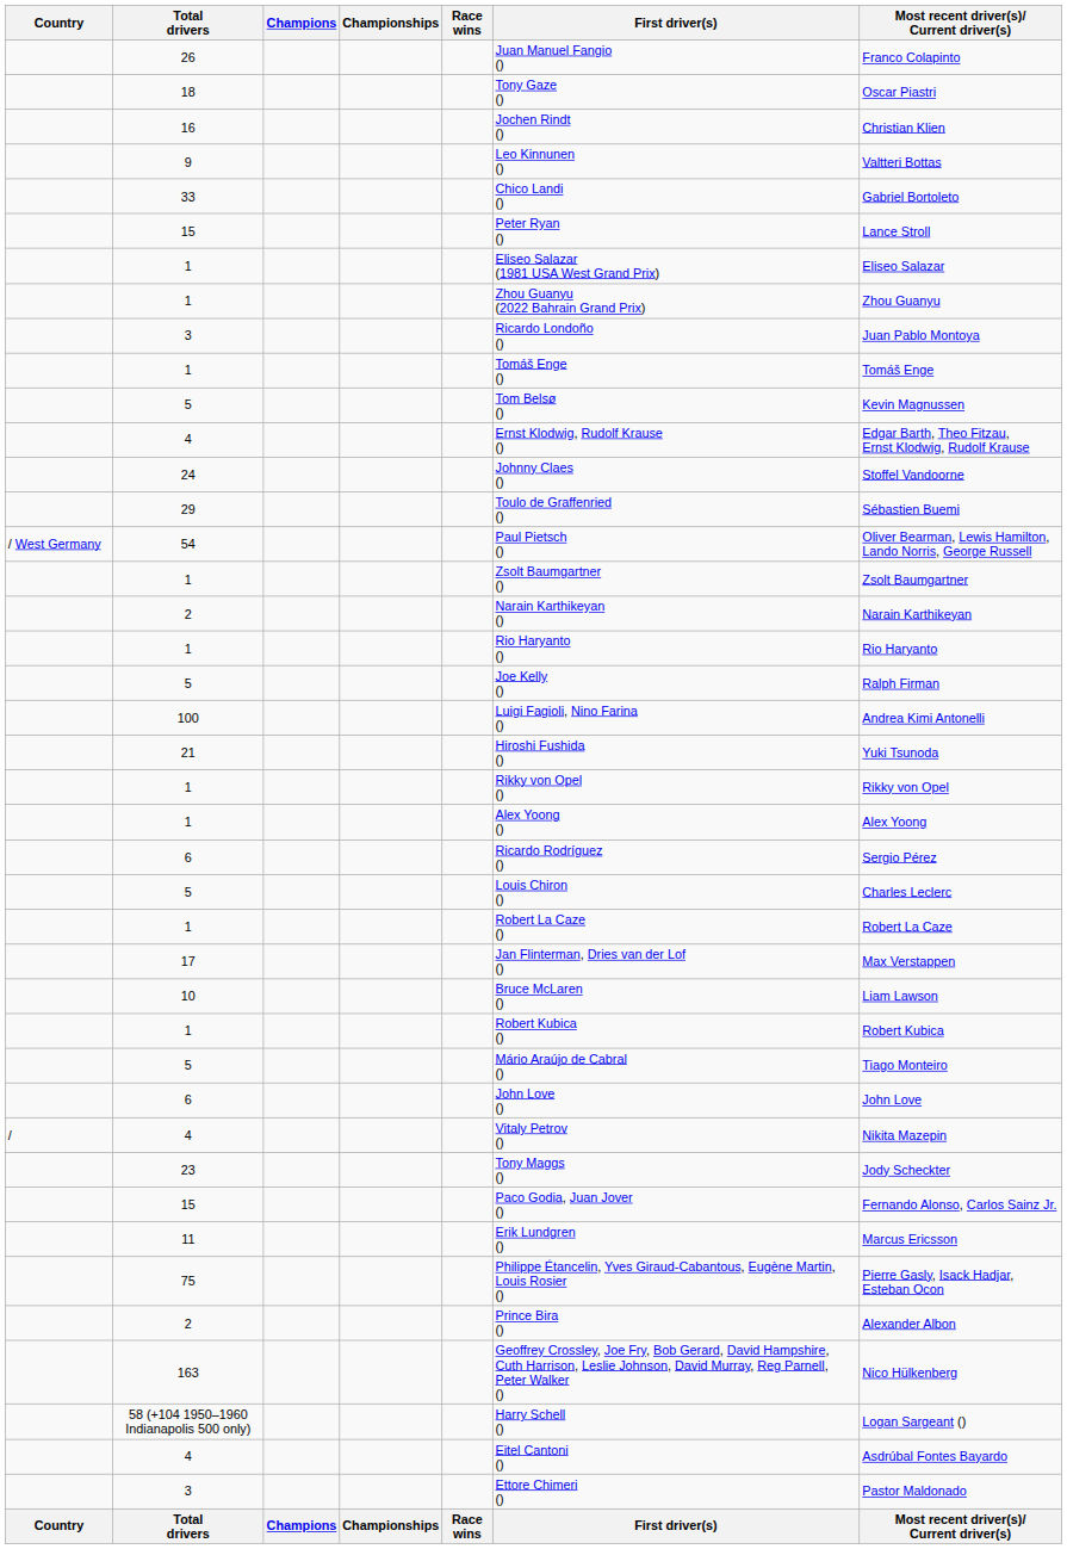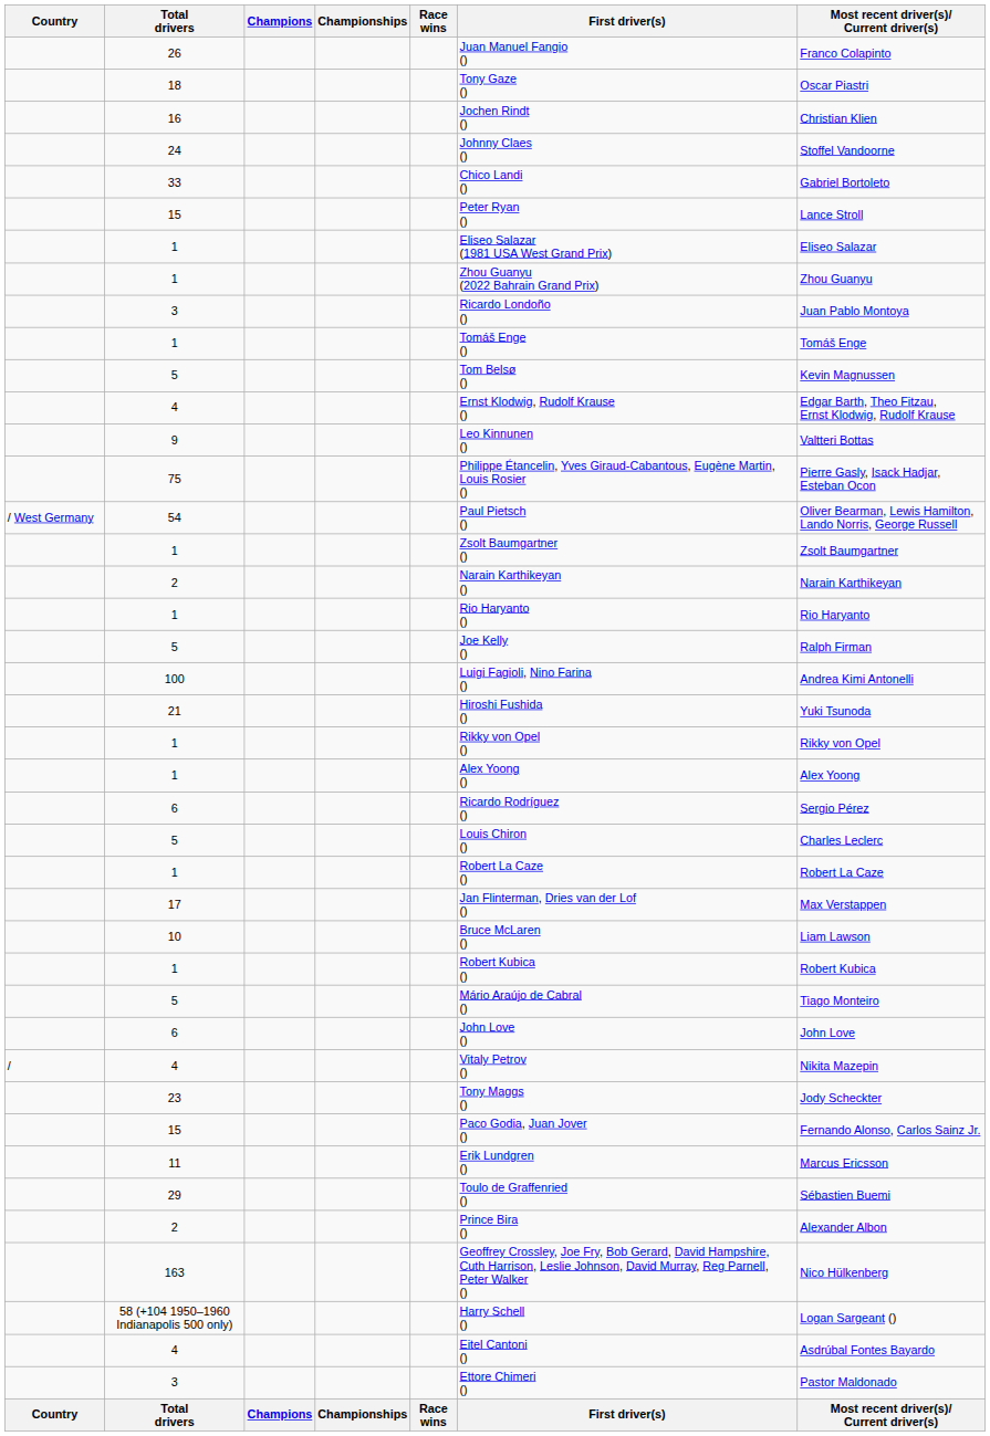rows swapped: 24 <-> 9
rows swapped: 75 <-> 29
